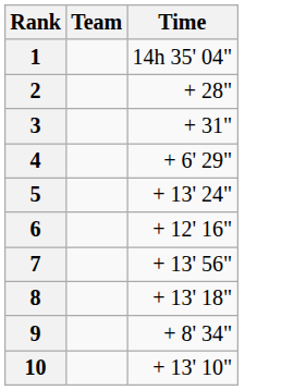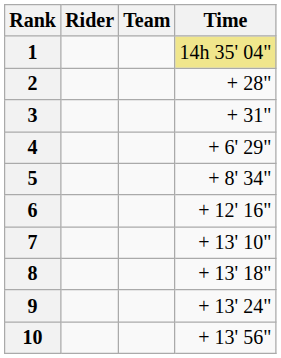+ column: Rider
1 | Time: no background -> khaki background
5 | Time: + 13' 24" -> + 8' 34"
7 | Time: + 13' 56" -> + 13' 10"
9 | Time: + 8' 34" -> + 13' 24"
10 | Time: + 13' 10" -> + 13' 56"
